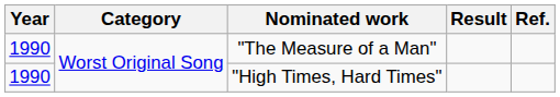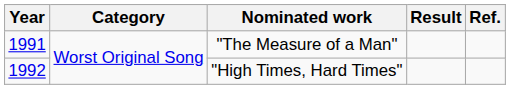"The Measure of a Man" | Year: 1990 -> 1991
"High Times, Hard Times" | Year: 1990 -> 1992
